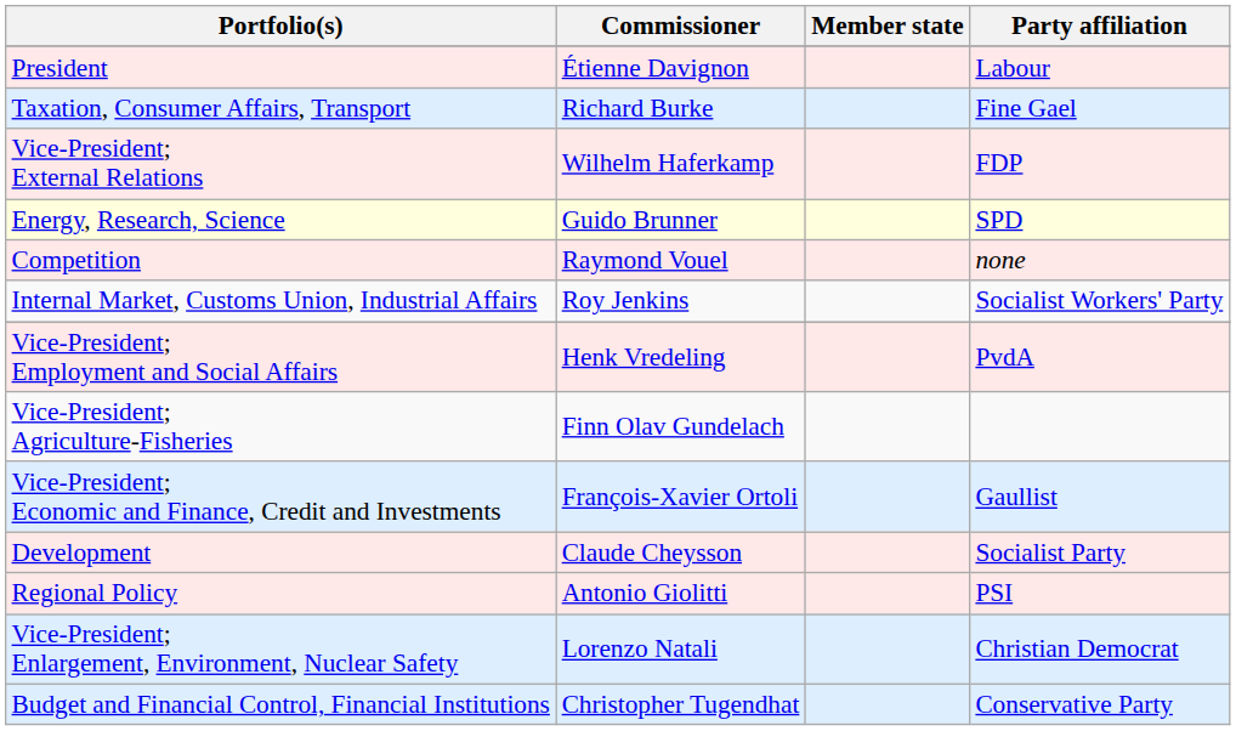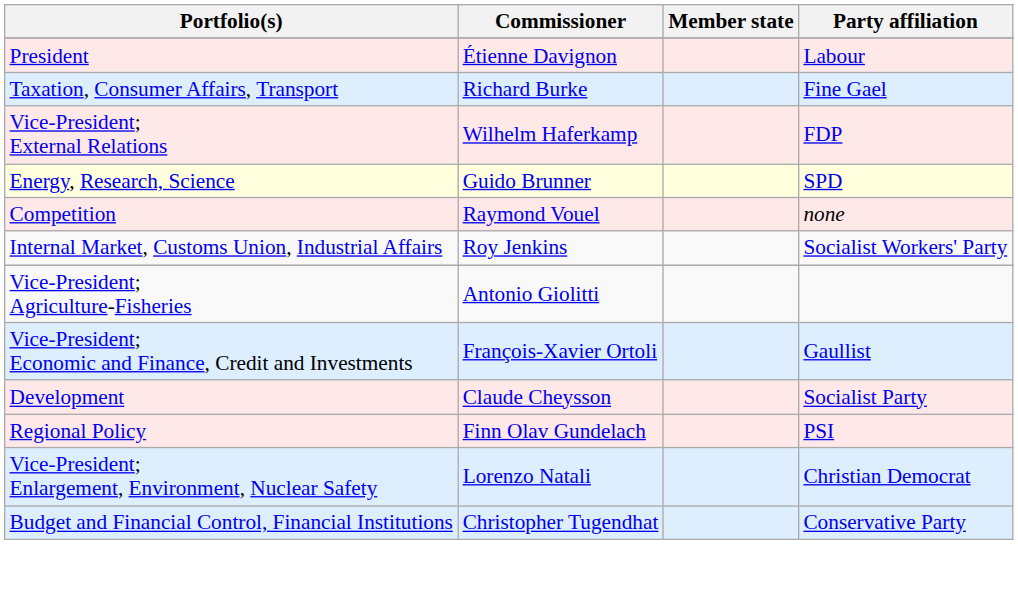- row: Vice-President; Employment and Social Affairs | Henk Vredeling | PvdA
Vice-President; Agriculture-Fisheries | Commissioner: Finn Olav Gundelach -> Antonio Giolitti
Regional Policy | Commissioner: Antonio Giolitti -> Finn Olav Gundelach
